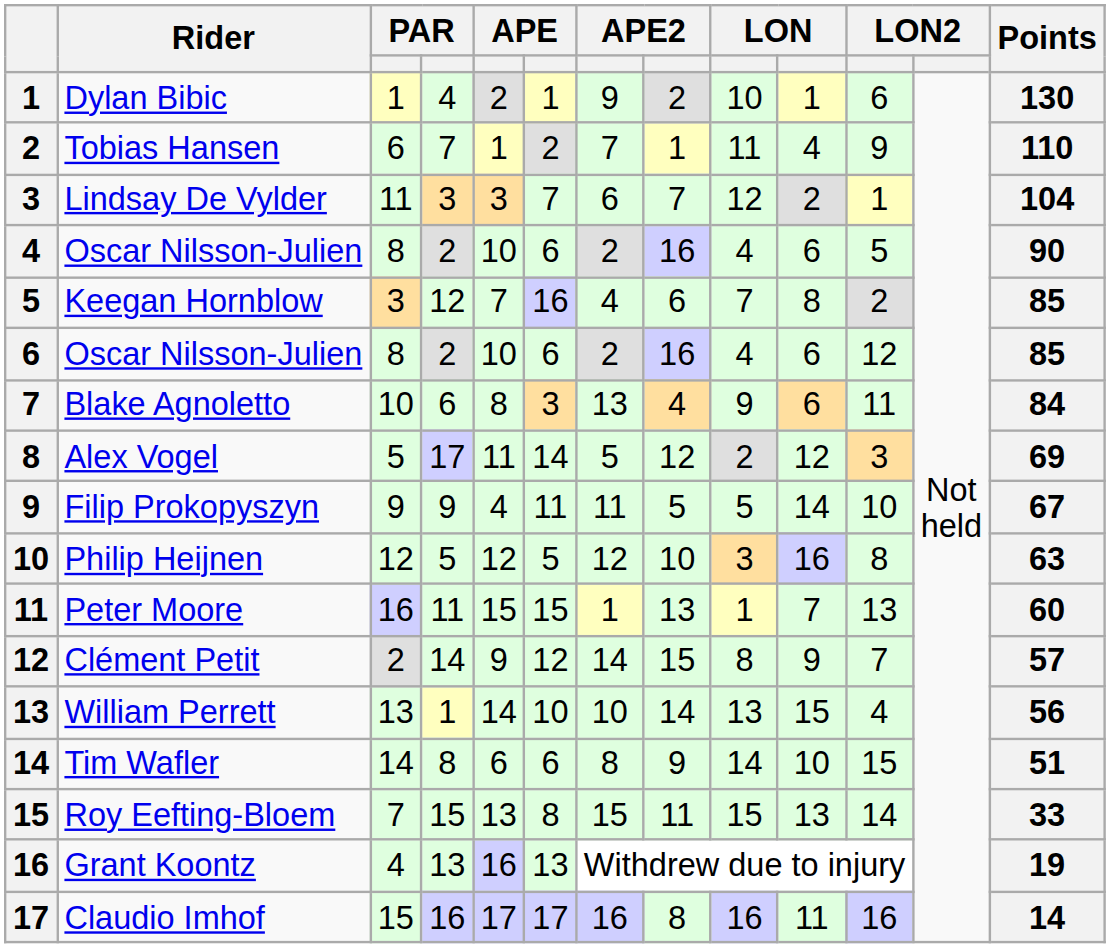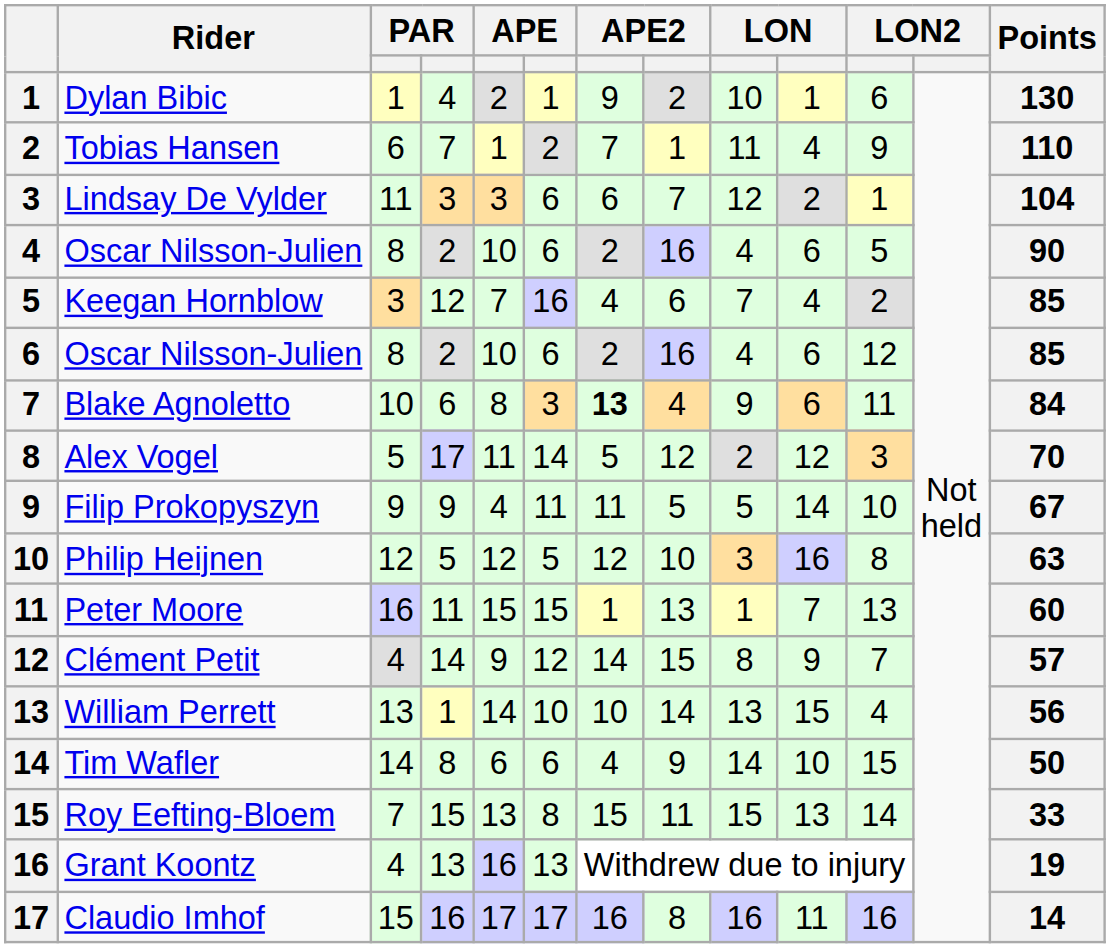Lindsay De Vylder | column 6: 7 -> 6
Keegan Hornblow | column 10: 8 -> 4
Blake Agnoletto | column 7: normal -> bold
Alex Vogel | Points: 69 -> 70
Clément Petit | column 3: 2 -> 4
Tim Wafler | column 7: 8 -> 4
Tim Wafler | Points: 51 -> 50
